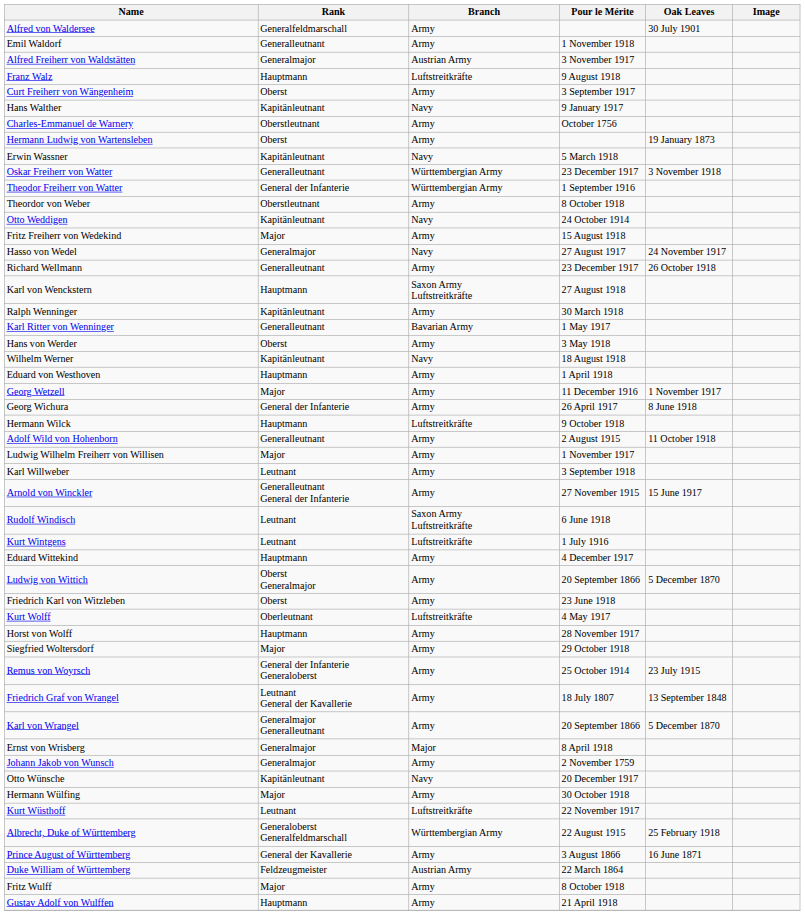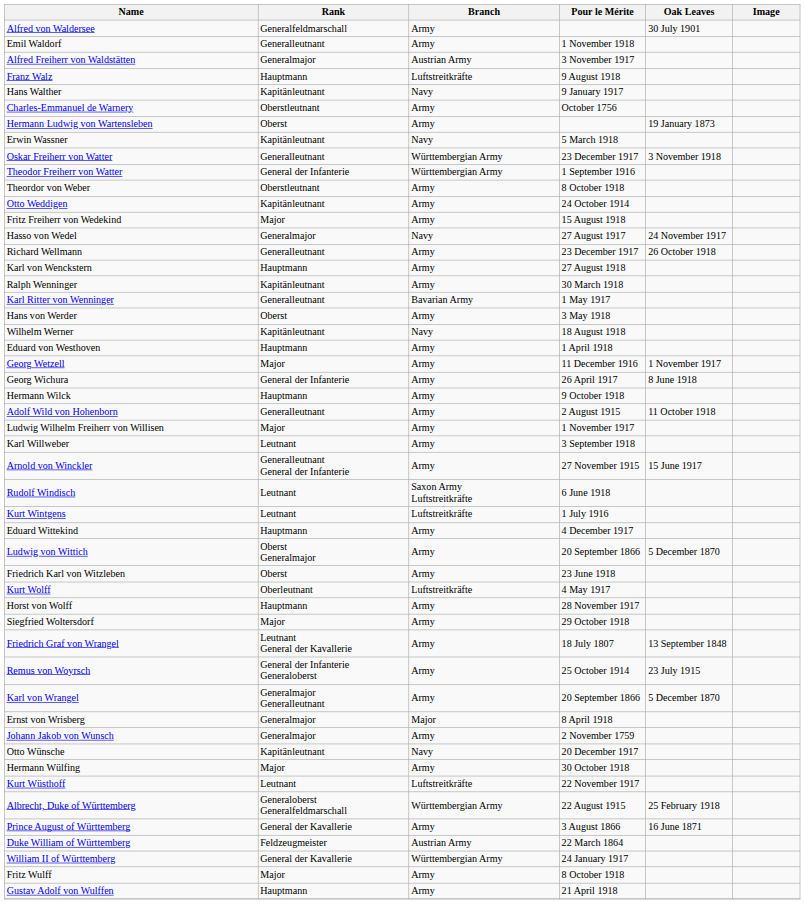- row: Curt Freiherr von Wängenheim | Oberst | Army | 3 September 1917
Otto Weddigen | Branch: Navy -> Army
Karl von Wenckstern | Branch: Saxon Army Luftstreitkräfte -> Army
Hermann Wilck | Branch: Luftstreitkräfte -> Army
rows swapped: Remus von Woyrsch <-> Friedrich Graf von Wrangel
+ row: William II of Württemberg | General der Kavallerie | Württembergian Army | 24 January 1917
